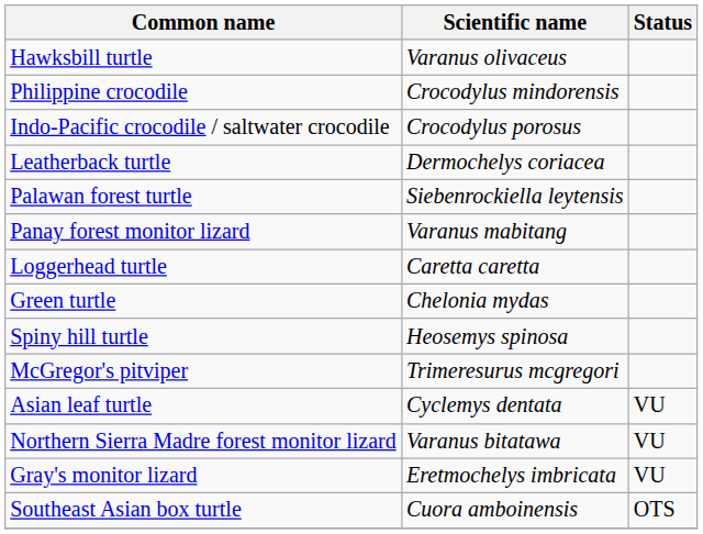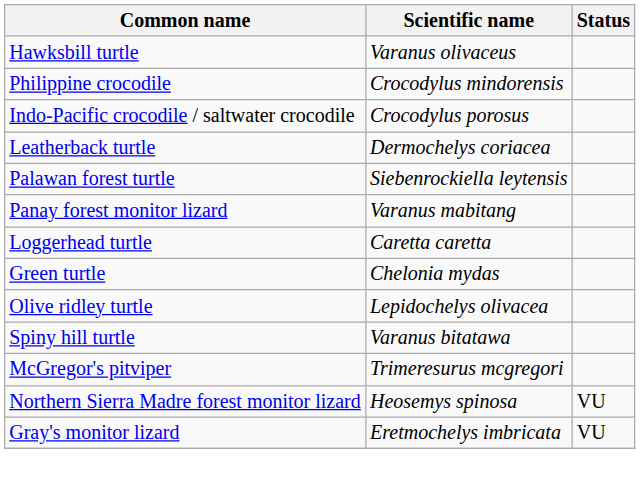+ row: Olive ridley turtle | Lepidochelys olivacea
Spiny hill turtle | Scientific name: Heosemys spinosa -> Varanus bitatawa
- row: Asian leaf turtle | Cyclemys dentata | VU
Northern Sierra Madre forest monitor lizard | Scientific name: Varanus bitatawa -> Heosemys spinosa
- row: Southeast Asian box turtle | Cuora amboinensis | OTS
